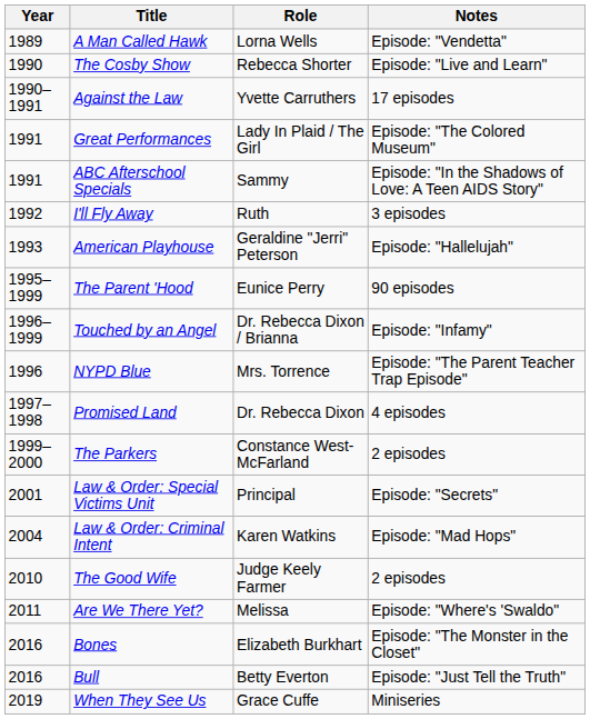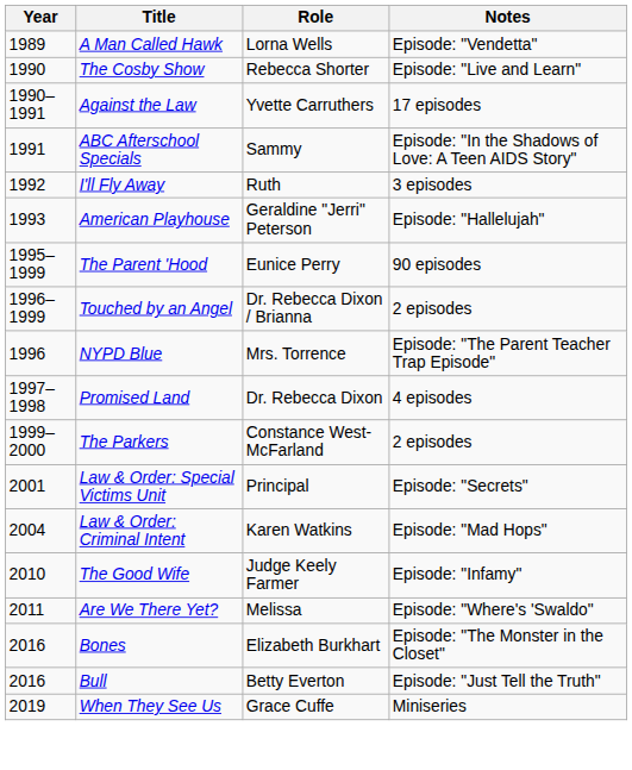- row: 1991 | Great Performances | Lady In Plaid / The Girl | Episode: "The Colored Museum"
Touched by an Angel | Notes: Episode: "Infamy" -> 2 episodes
The Good Wife | Notes: 2 episodes -> Episode: "Infamy"
